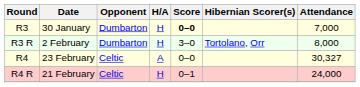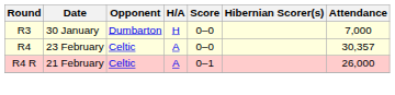R3 | Score: bold -> normal
- row: R3 R | 2 February | Dumbarton | H | 3–0 | Tortolano, Orr | 8,000
R4 | Attendance: 30,327 -> 30,357
R4 R | H/A: H -> A
R4 R | Attendance: 24,000 -> 26,000
